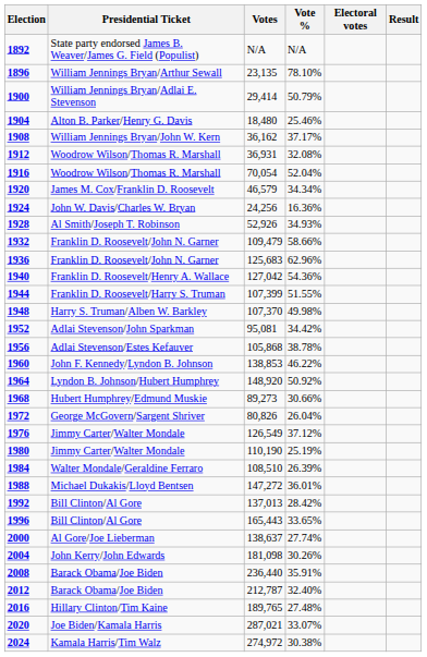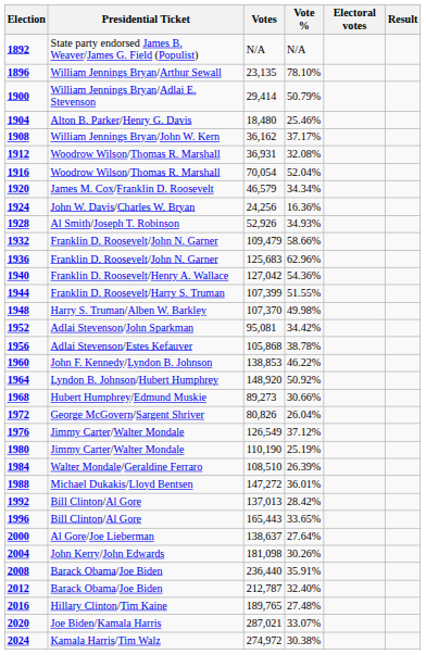2000 | Vote %: 27.74% -> 27.64%
